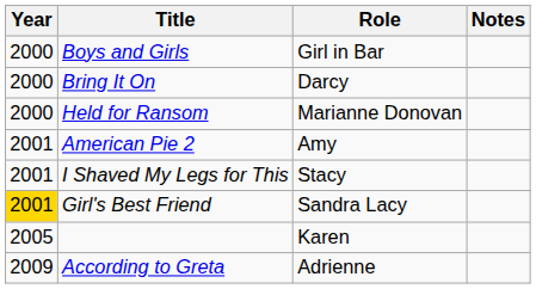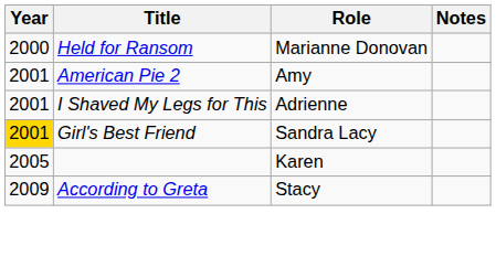- row: 2000 | Boys and Girls | Girl in Bar
- row: 2000 | Bring It On | Darcy
I Shaved My Legs for This | Role: Stacy -> Adrienne
According to Greta | Role: Adrienne -> Stacy
